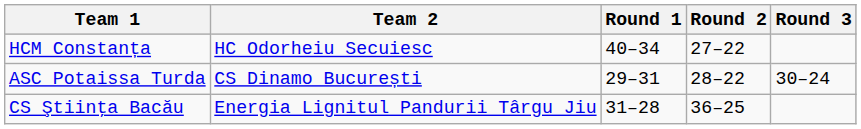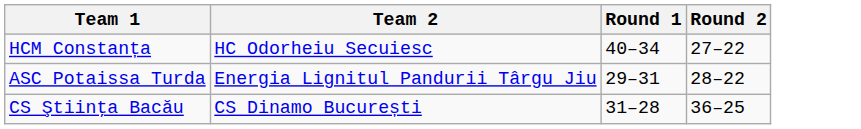- column: Round 3 | 30–24
ASC Potaissa Turda | Team 2: CS Dinamo București -> Energia Lignitul Pandurii Târgu Jiu
CS Ştiinţa Bacău | Team 2: Energia Lignitul Pandurii Târgu Jiu -> CS Dinamo București
